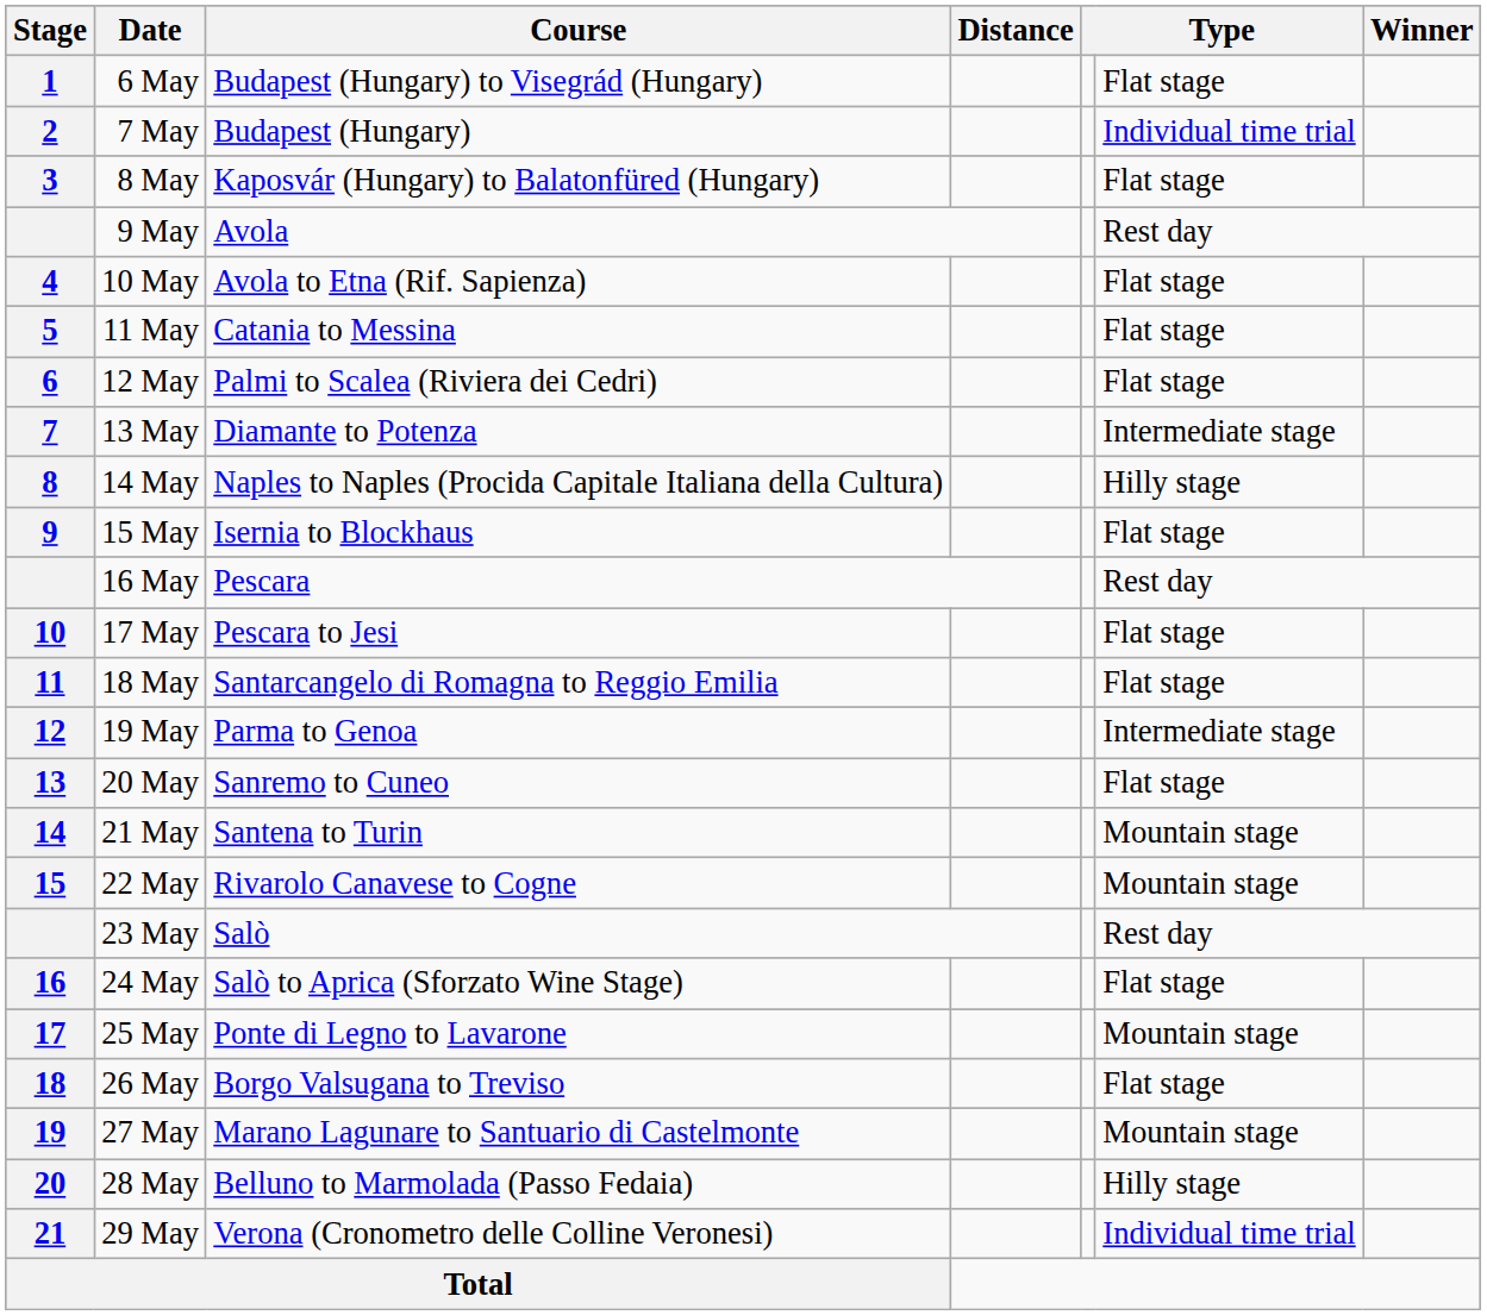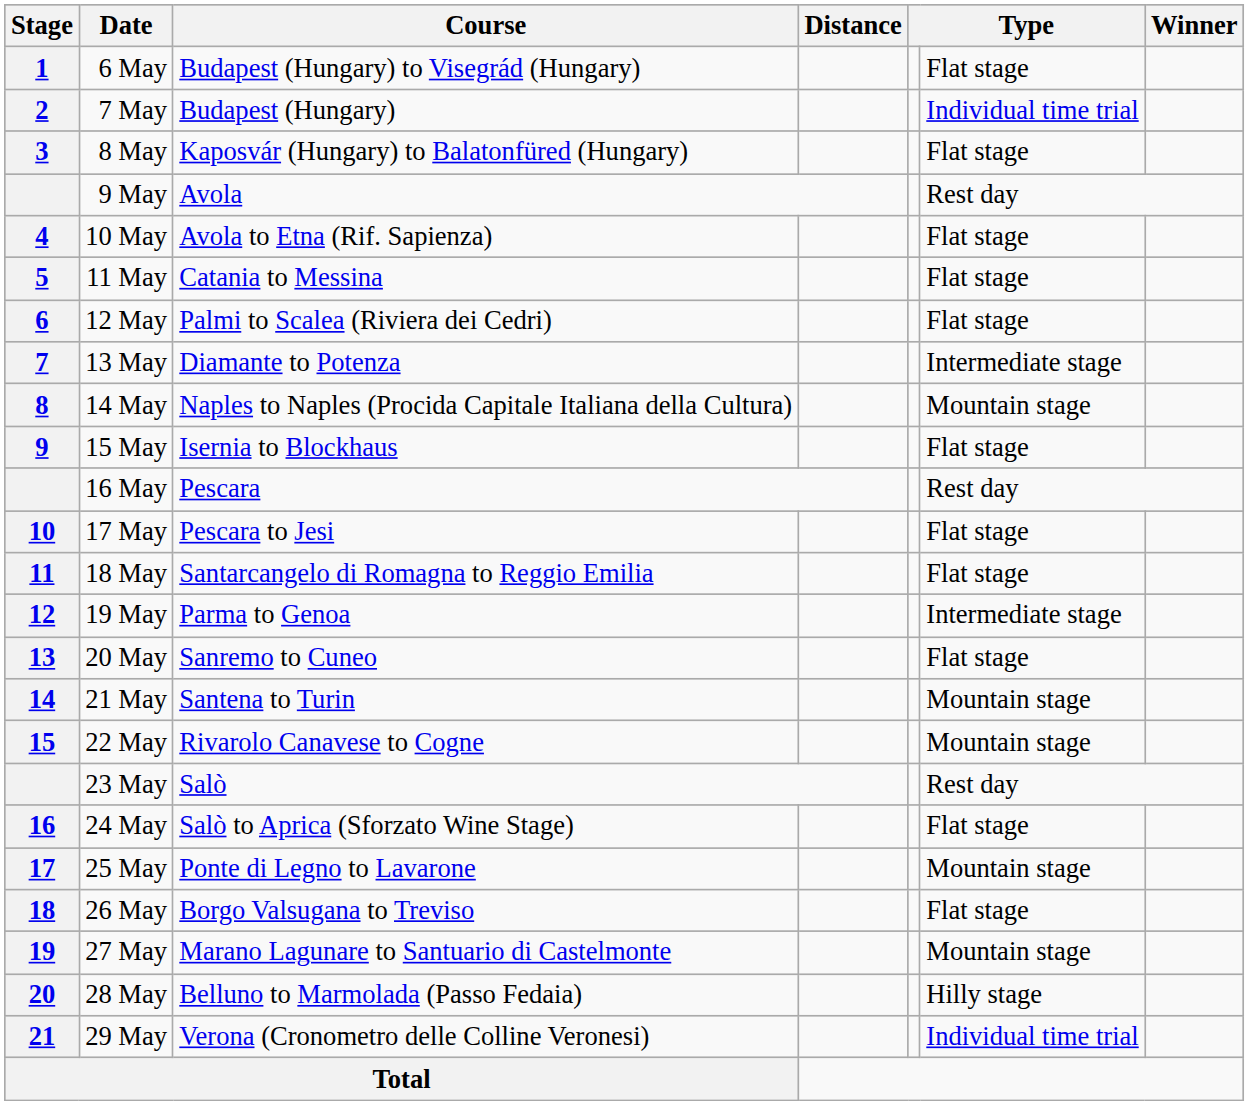14 May | column 6: Hilly stage -> Mountain stage
